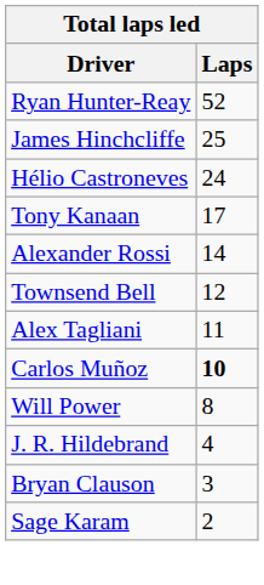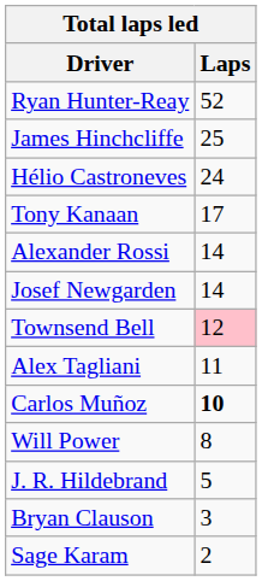+ row: Josef Newgarden | 14
Townsend Bell | Laps: no background -> pink background
J. R. Hildebrand | Laps: 4 -> 5
